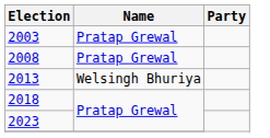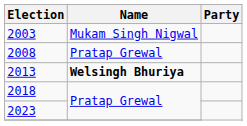2003 | Name: Pratap Grewal -> Mukam Singh Nigwal
2013 | Name: normal -> bold
